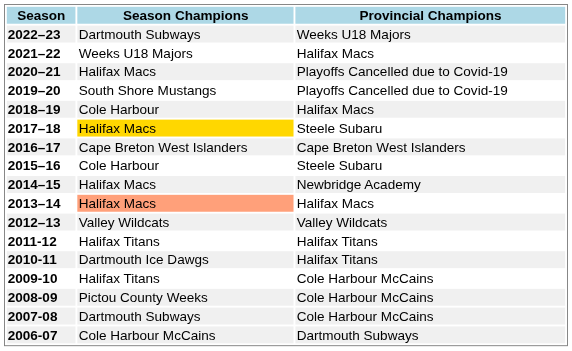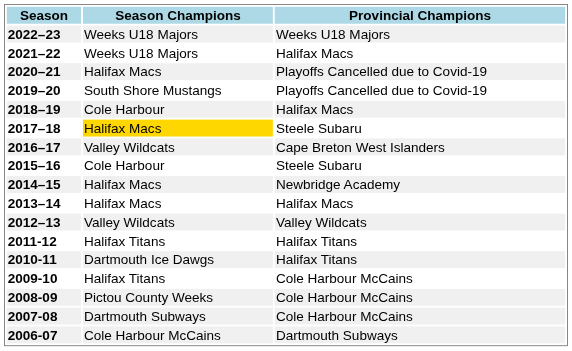2022–23 | Season Champions: Dartmouth Subways -> Weeks U18 Majors
2016–17 | Season Champions: Cape Breton West Islanders -> Valley Wildcats
2013–14 | Season Champions: lightsalmon background -> no background
